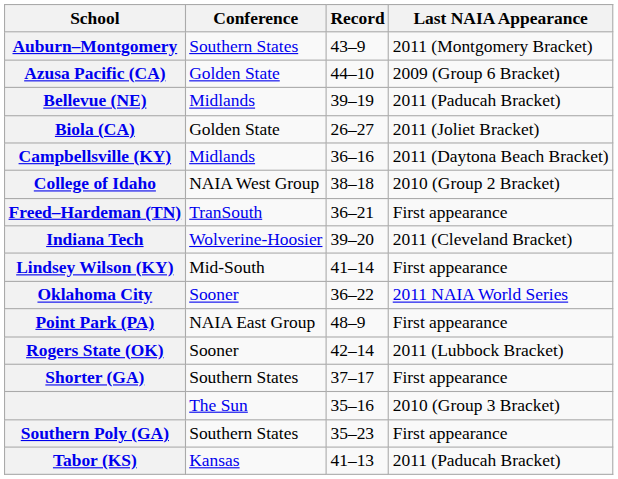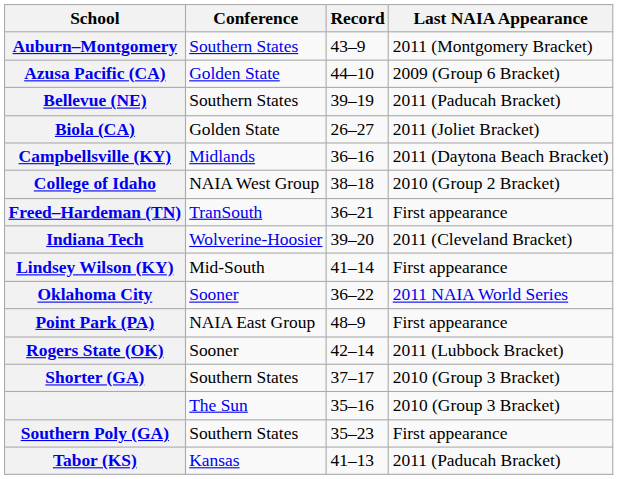Bellevue (NE) | Conference: Midlands -> Southern States
Shorter (GA) | Last NAIA Appearance: First appearance -> 2010 (Group 3 Bracket)
